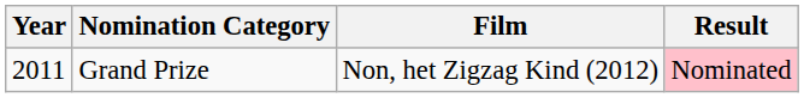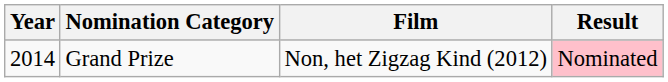Grand Prize | Year: 2011 -> 2014
